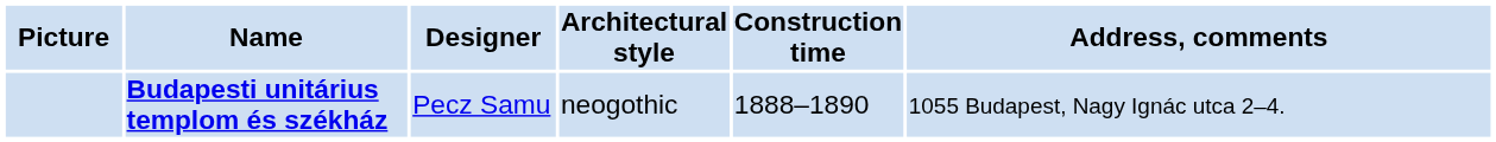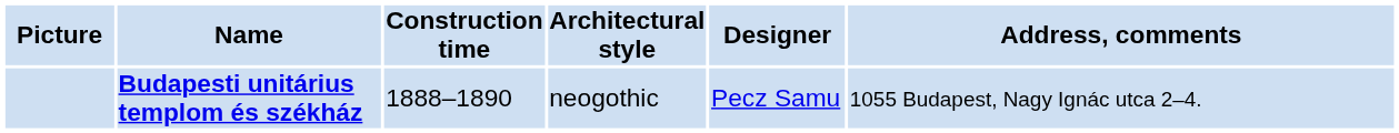columns swapped: Construction time <-> Designer
